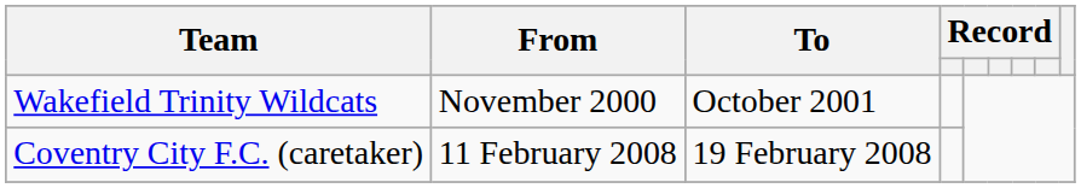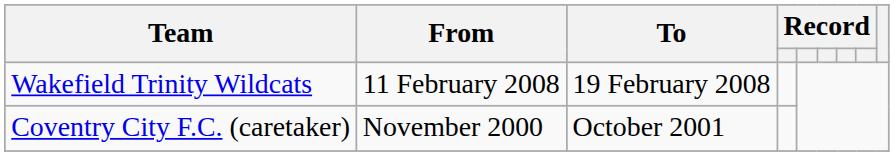Wakefield Trinity Wildcats | From: November 2000 -> 11 February 2008
Wakefield Trinity Wildcats | To: October 2001 -> 19 February 2008
Coventry City F.C. (caretaker) | From: 11 February 2008 -> November 2000
Coventry City F.C. (caretaker) | To: 19 February 2008 -> October 2001
